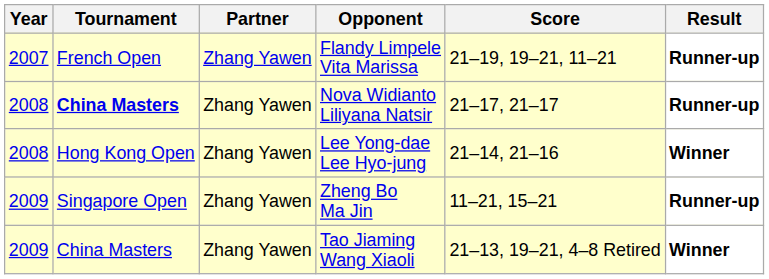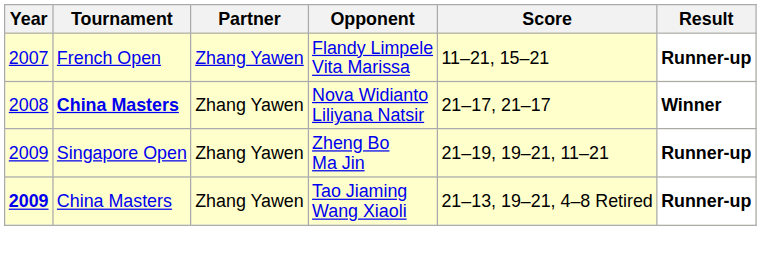Flandy Limpele Vita Marissa | Score: 21–19, 19–21, 11–21 -> 11–21, 15–21
Nova Widianto Liliyana Natsir | Result: Runner-up -> Winner
- row: 2008 | Hong Kong Open | Zhang Yawen | Lee Yong-dae Lee Hyo-jung | 21–14, 21–16 | Winner
Zheng Bo Ma Jin | Score: 11–21, 15–21 -> 21–19, 19–21, 11–21
Tao Jiaming Wang Xiaoli | Year: normal -> bold
Tao Jiaming Wang Xiaoli | Result: Winner -> Runner-up
